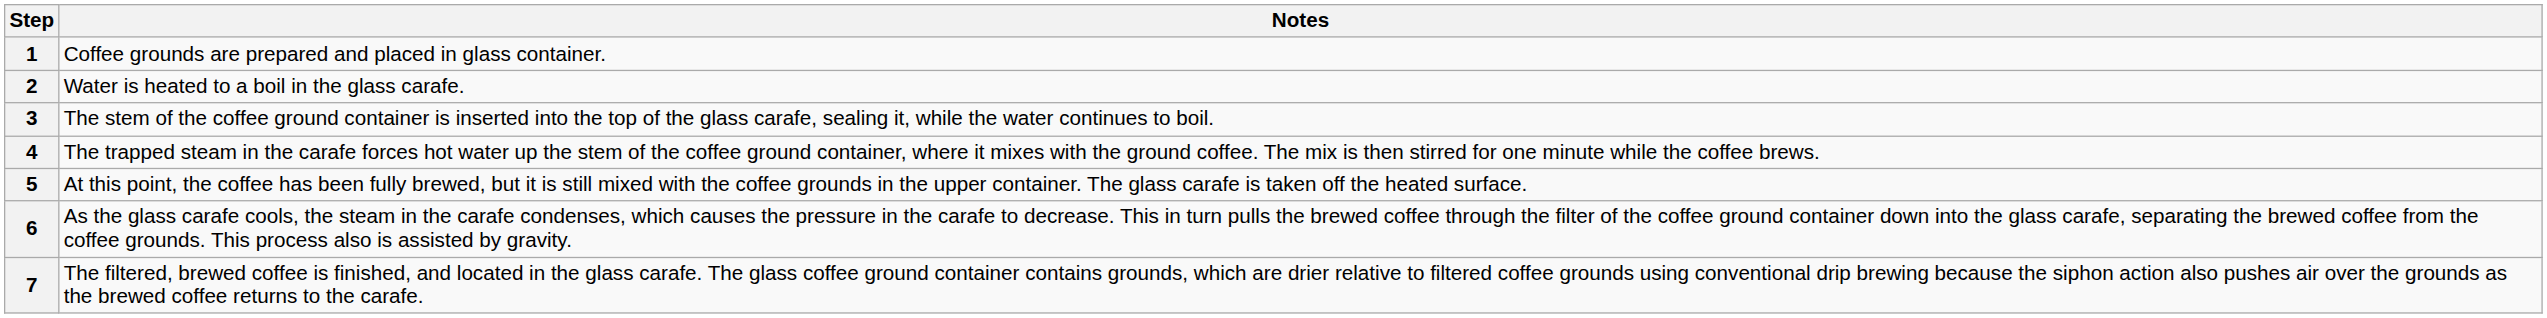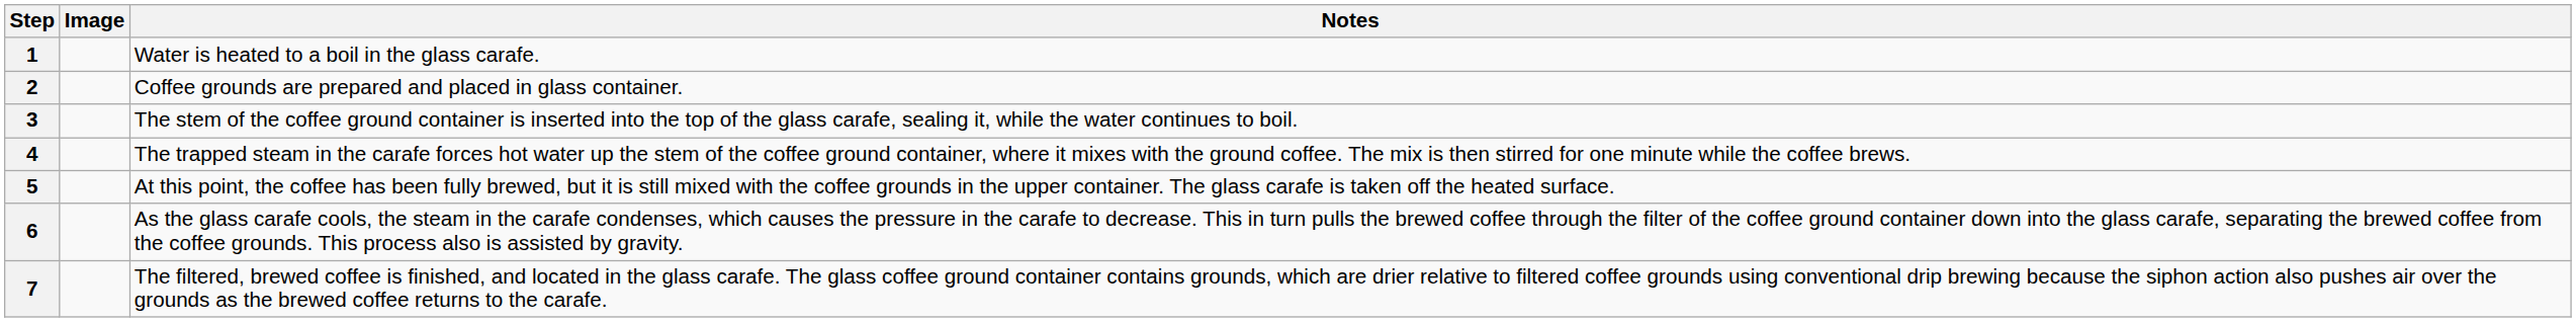+ column: Image
1 | Notes: Coffee grounds are prepared and placed in glass container. -> Water is heated to a boil in the glass carafe.
2 | Notes: Water is heated to a boil in the glass carafe. -> Coffee grounds are prepared and placed in glass container.
